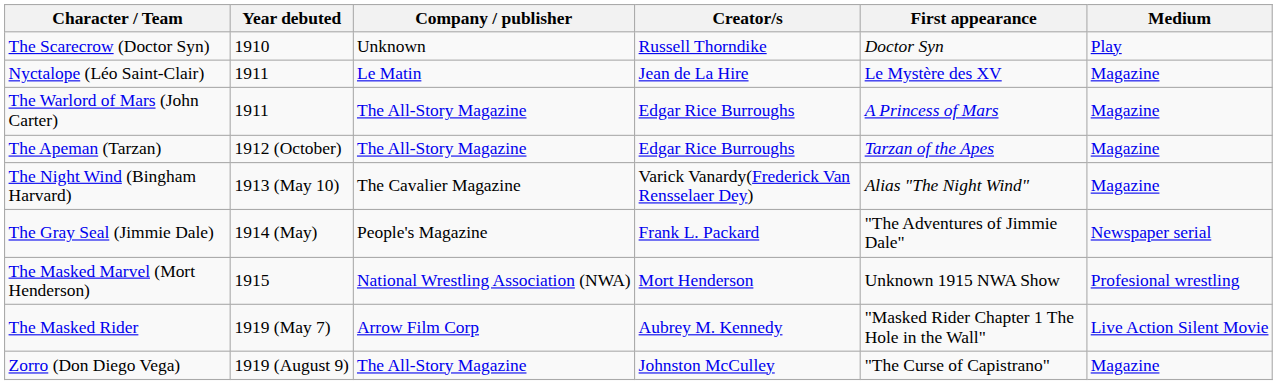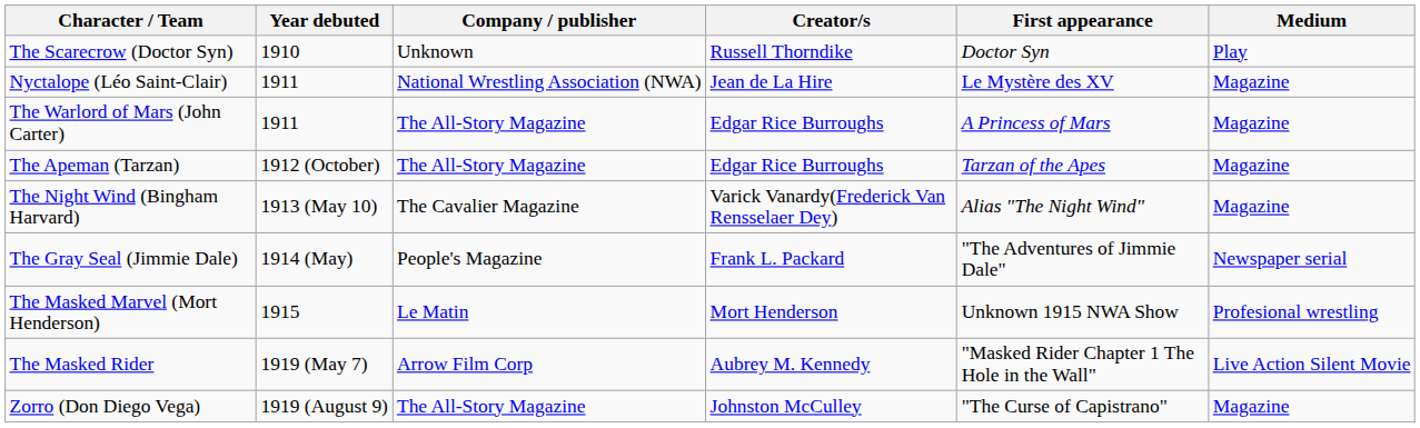Nyctalope (Léo Saint-Clair) | Company / publisher: Le Matin -> National Wrestling Association (NWA)
The Masked Marvel (Mort Henderson) | Company / publisher: National Wrestling Association (NWA) -> Le Matin
